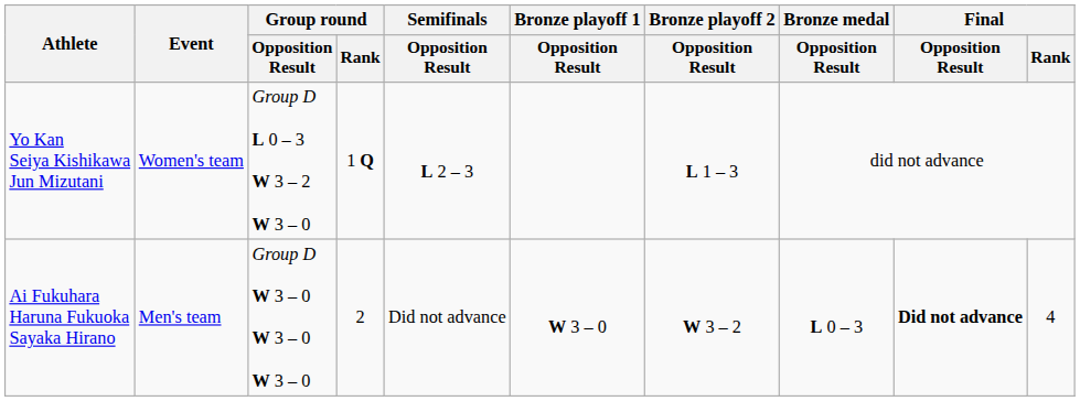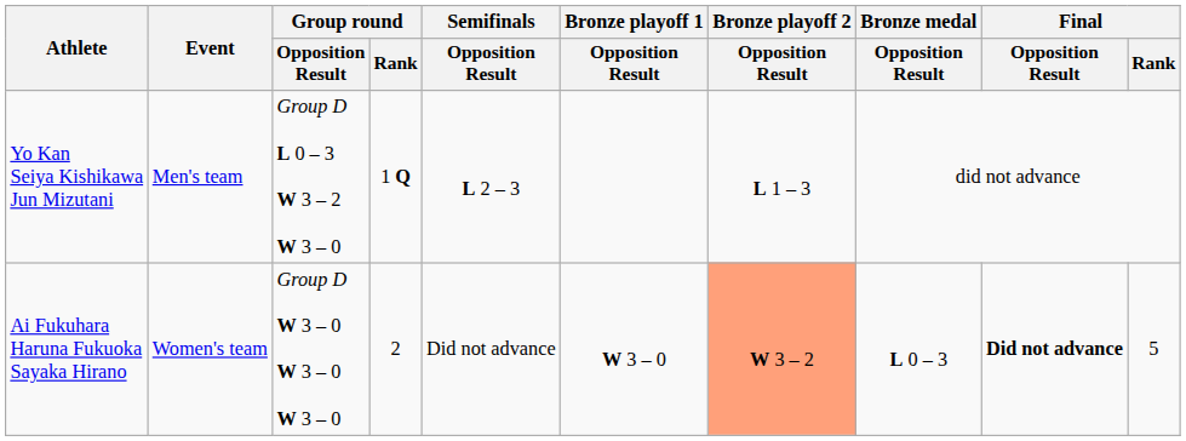Yo Kan Seiya Kishikawa Jun Mizutani | Event: Women's team -> Men's team
Ai Fukuhara Haruna Fukuoka Sayaka Hirano | Event: Men's team -> Women's team
Ai Fukuhara Haruna Fukuoka Sayaka Hirano | Bronze playoff 2 / Opposition Result: no background -> lightsalmon background
Ai Fukuhara Haruna Fukuoka Sayaka Hirano | Final / Rank: 4 -> 5
